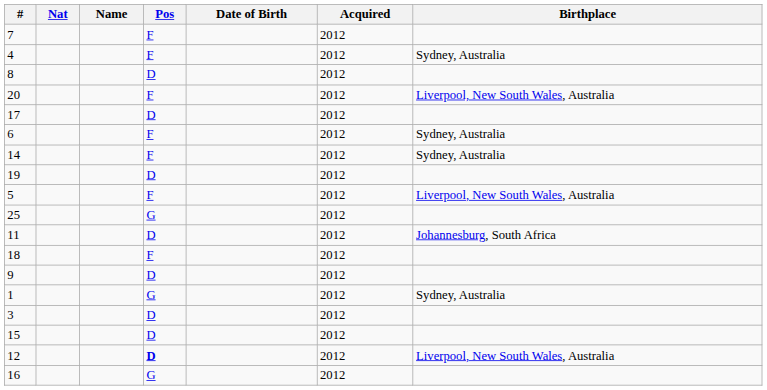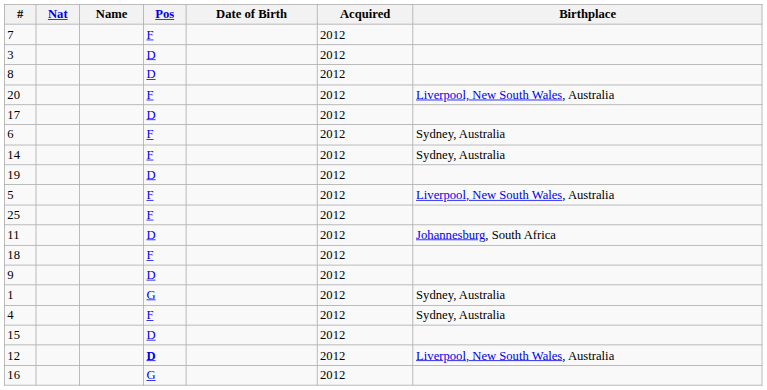rows swapped: 3 <-> 4
25 | Pos: G -> F
